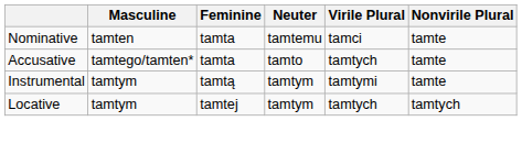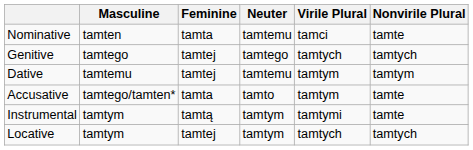+ row: Genitive | tamtego | tamtej | tamtego | tamtych | tamtych
+ row: Dative | tamtemu | tamtej | tamtemu | tamtym | tamtym
Accusative | Virile Plural: tamtych -> tamtym
